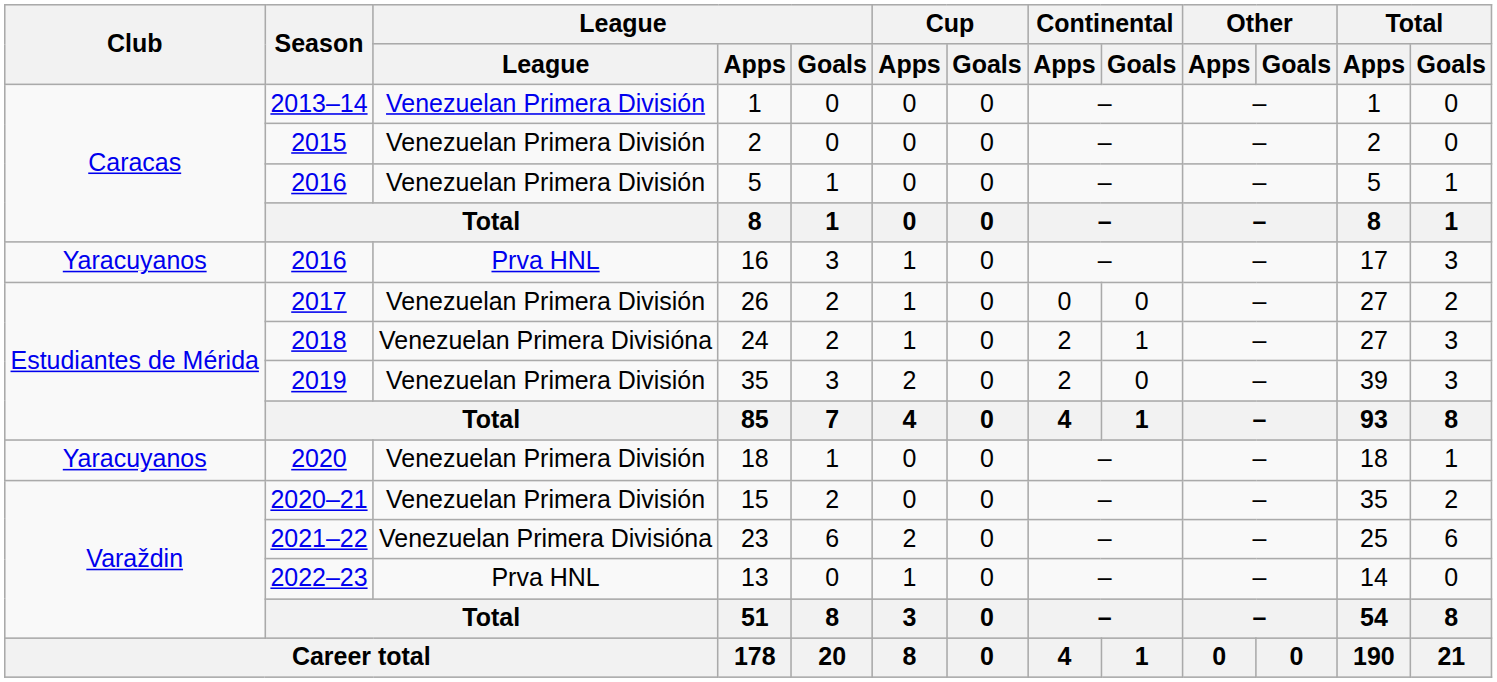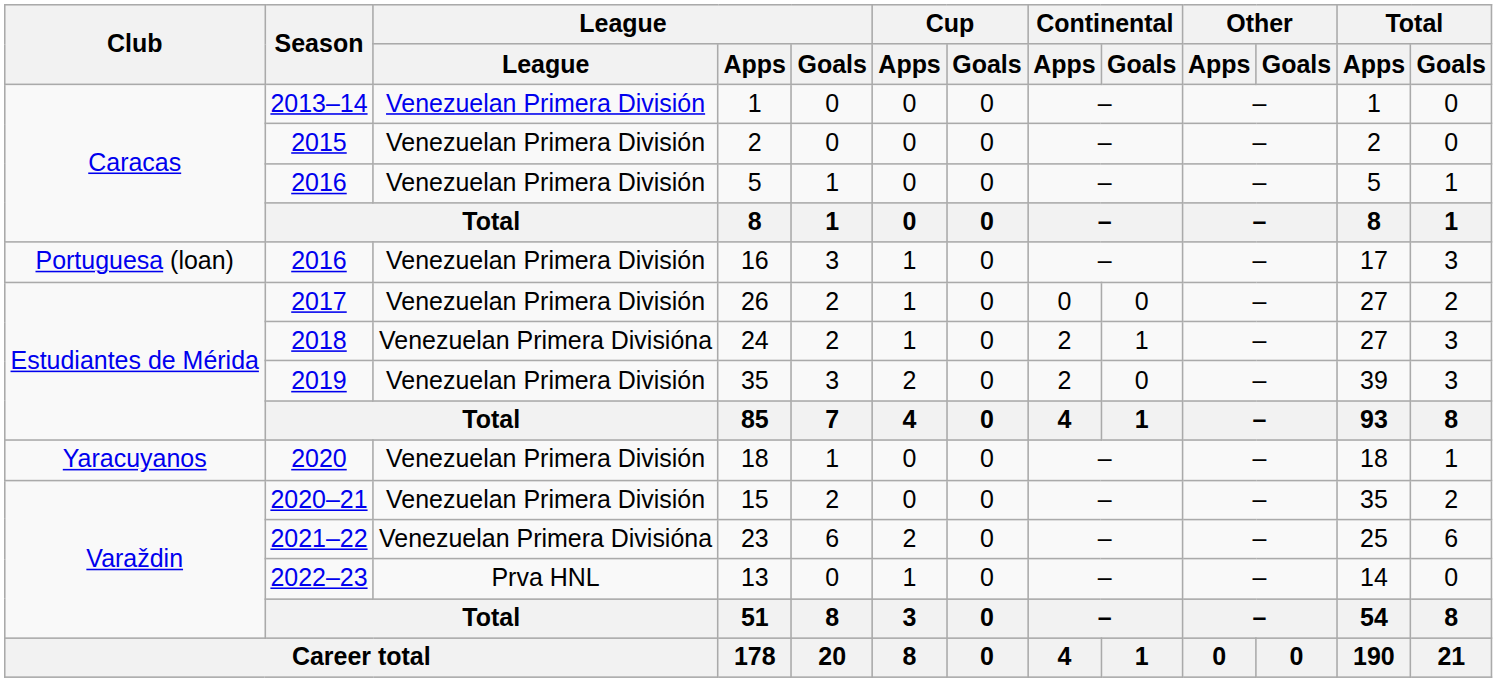16 | Club: Yaracuyanos -> Portuguesa (loan)
16 | League: Prva HNL -> Venezuelan Primera División
